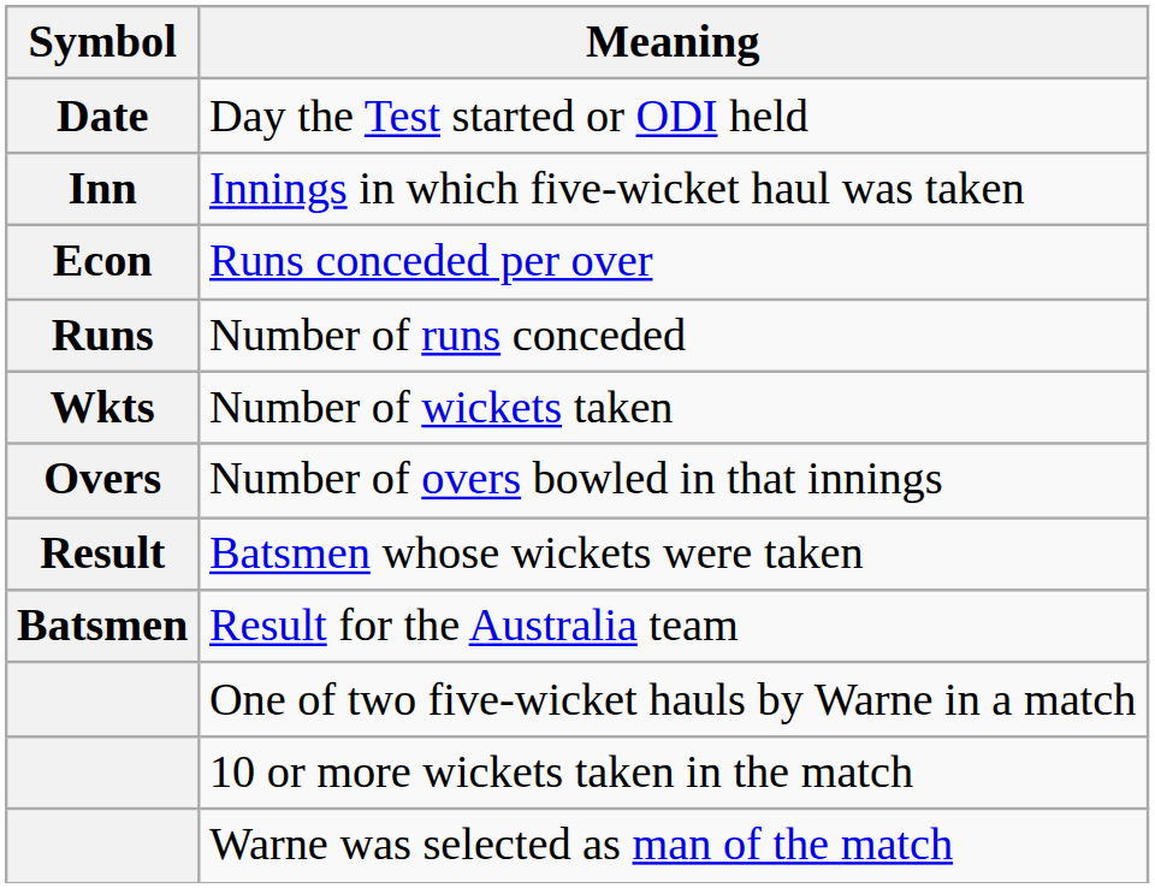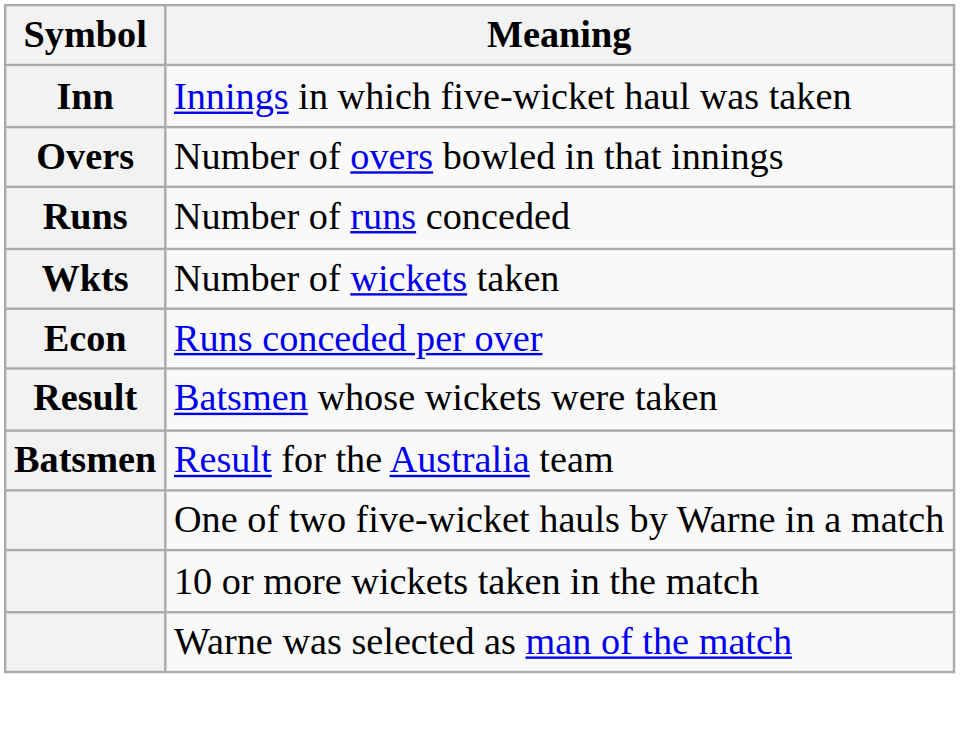- row: Date | Day the Test started or ODI held
rows swapped: Number of overs bowled in that innings <-> Runs conceded per over
